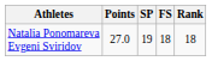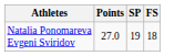- column: Rank | 18
